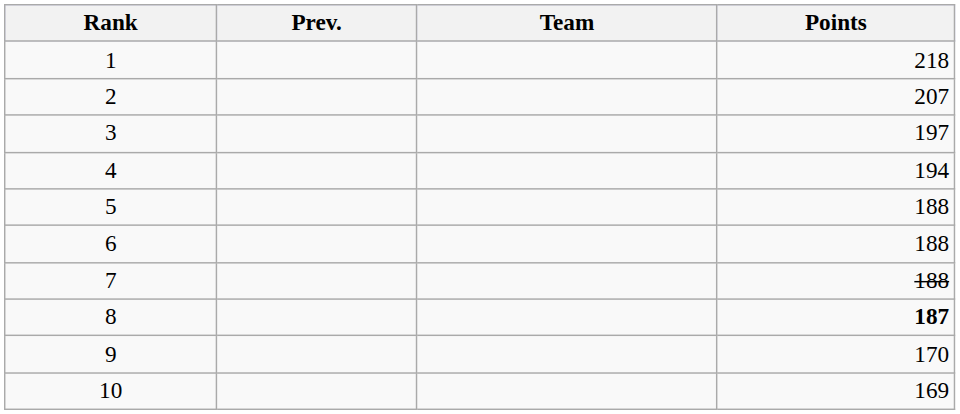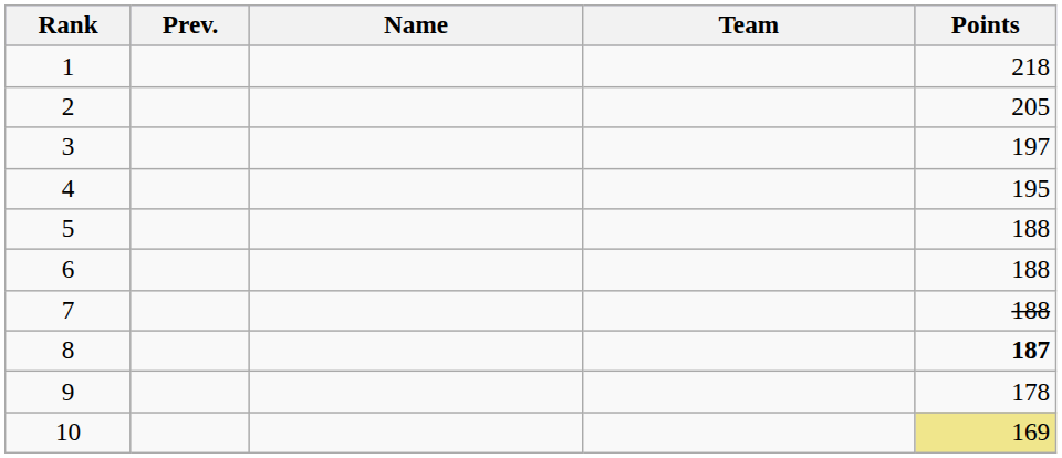+ column: Name
2 | Points: 207 -> 205
4 | Points: 194 -> 195
9 | Points: 170 -> 178
10 | Points: no background -> khaki background
